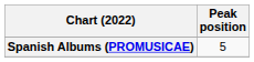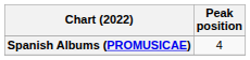Spanish Albums (PROMUSICAE) | Peak position: 5 -> 4
